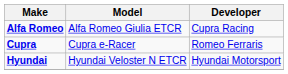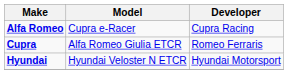Alfa Romeo | Model: Alfa Romeo Giulia ETCR -> Cupra e-Racer
Cupra | Model: Cupra e-Racer -> Alfa Romeo Giulia ETCR
